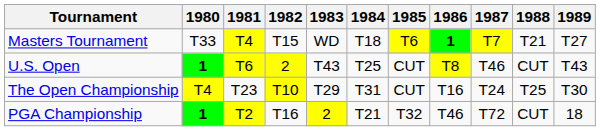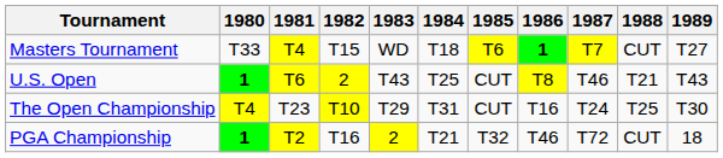Masters Tournament | 1988: T21 -> CUT
U.S. Open | 1988: CUT -> T21
